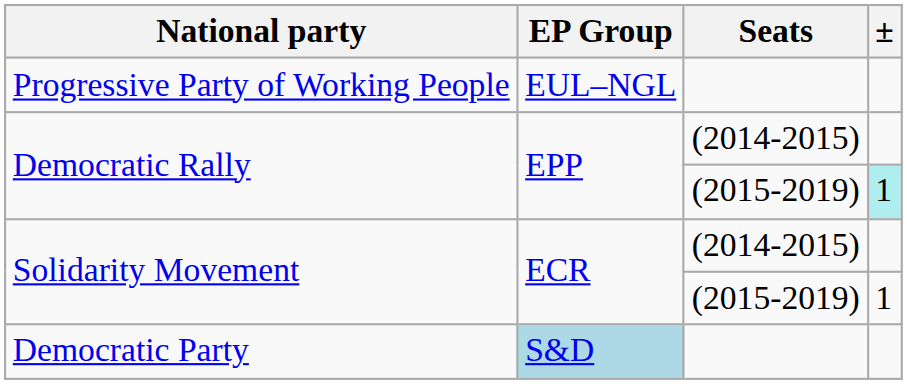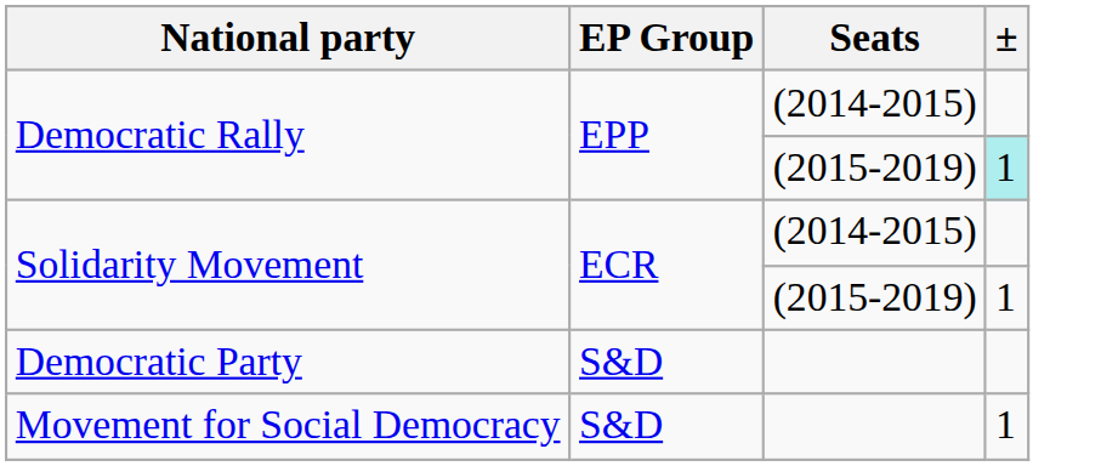- row: Progressive Party of Working People | EUL–NGL
Democratic Party | EP Group: lightblue background -> no background
+ row: Movement for Social Democracy | S&D | 1
